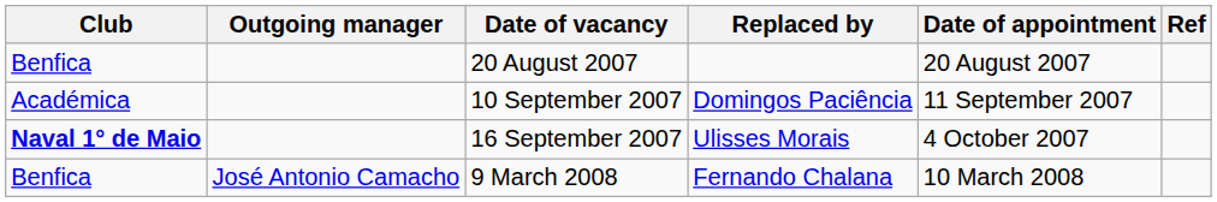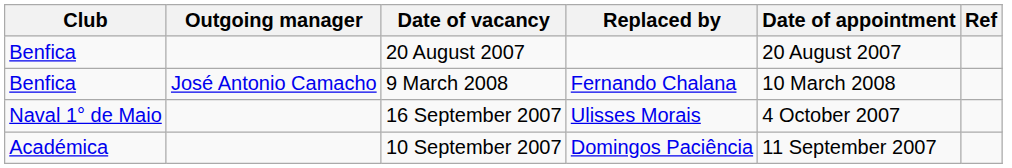rows swapped: 10 September 2007 <-> 9 March 2008
16 September 2007 | Club: bold -> normal
